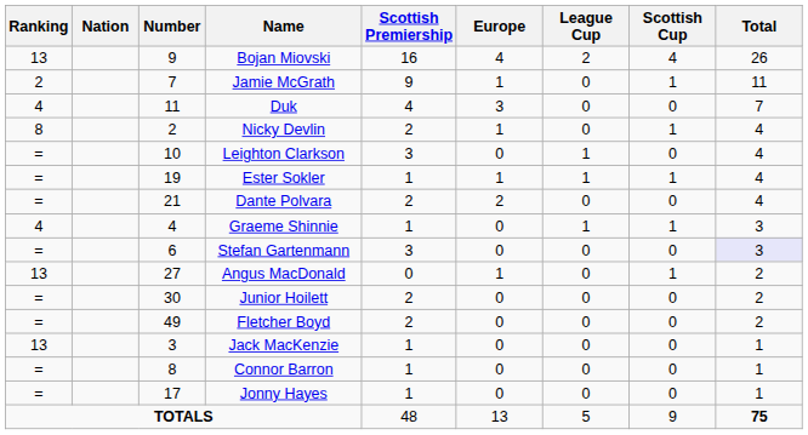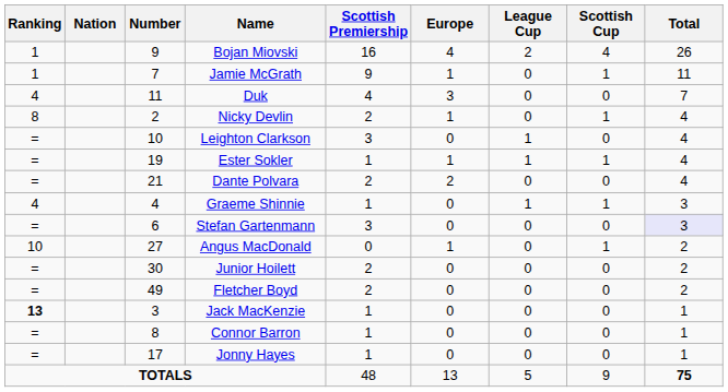Bojan Miovski | Ranking: 13 -> 1
Jamie McGrath | Ranking: 2 -> 1
Angus MacDonald | Ranking: 13 -> 10
Jack MacKenzie | Ranking: normal -> bold
